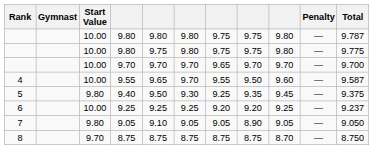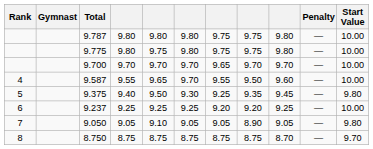columns swapped: Start Value <-> Total
